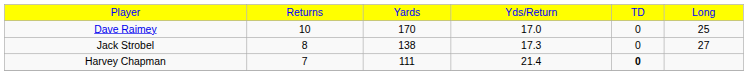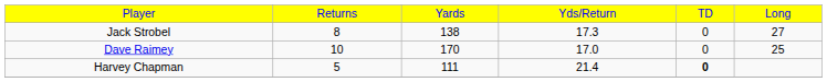rows swapped: Dave Raimey <-> Jack Strobel
Harvey Chapman | column 2: 7 -> 5
